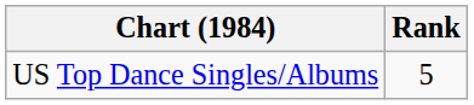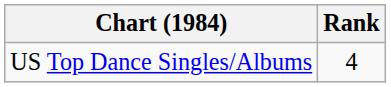US Top Dance Singles/Albums | Rank: 5 -> 4
